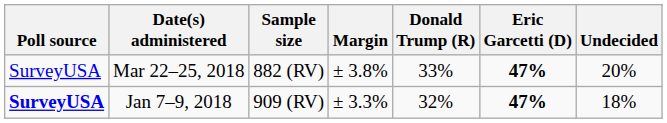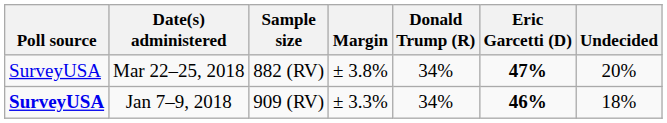Mar 22–25, 2018 | Donald Trump (R): 33% -> 34%
Jan 7–9, 2018 | Donald Trump (R): 32% -> 34%
Jan 7–9, 2018 | Eric Garcetti (D): 47% -> 46%
